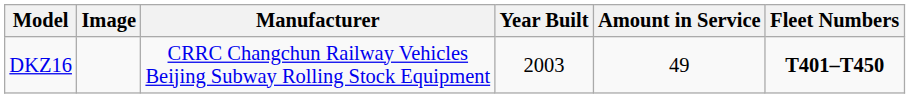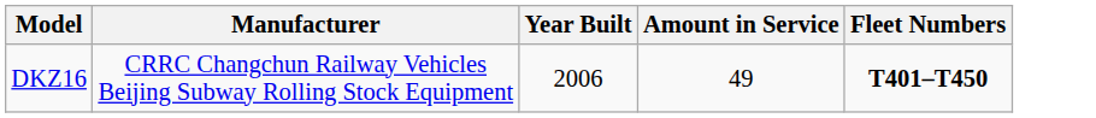- column: Image
DKZ16 | Year Built: 2003 -> 2006
